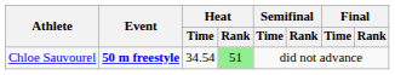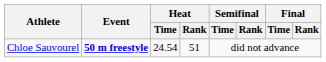Chloe Sauvourel | Heat / Time: 34.54 -> 24.54
Chloe Sauvourel | Heat / Rank: lightgreen background -> no background
